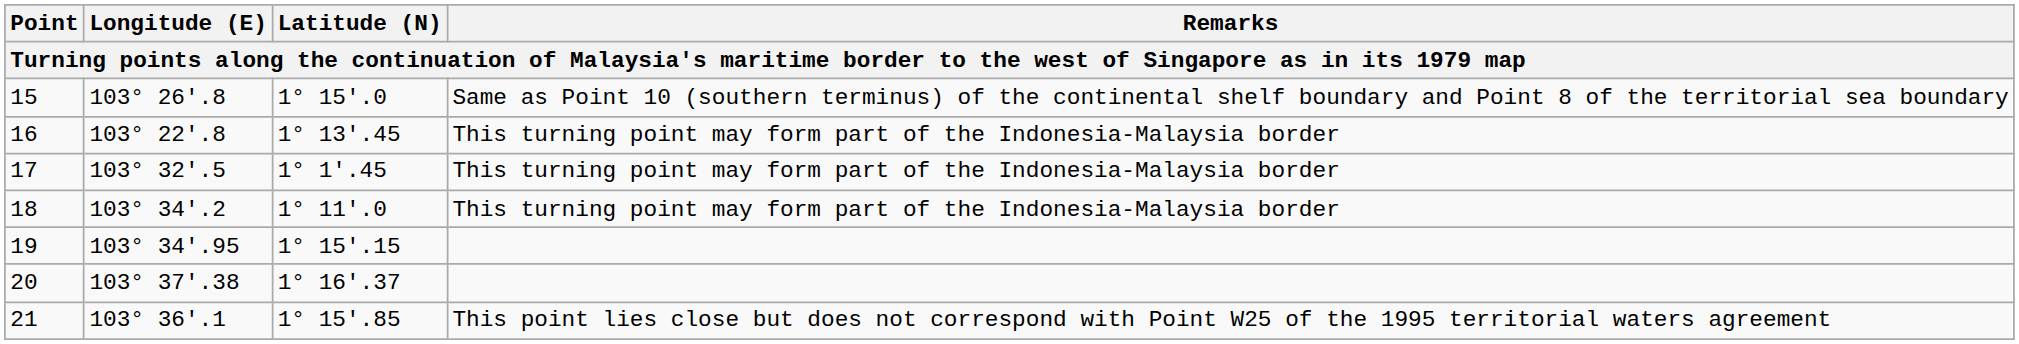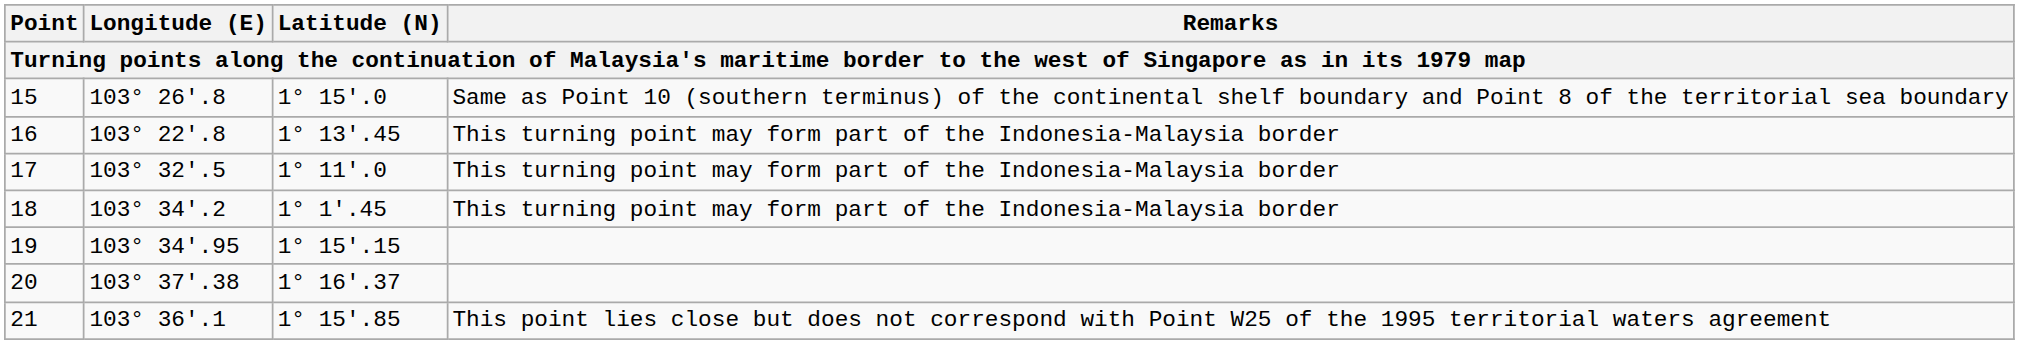17 | Latitude (N): 1° 1'.45 -> 1° 11'.0
18 | Latitude (N): 1° 11'.0 -> 1° 1'.45
